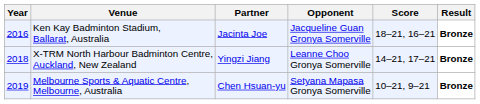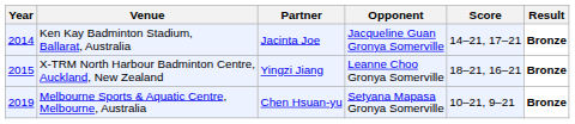Ken Kay Badminton Stadium, Ballarat, Australia | Year: 2016 -> 2014
Ken Kay Badminton Stadium, Ballarat, Australia | Score: 18–21, 16–21 -> 14–21, 17–21
X-TRM North Harbour Badminton Centre, Auckland, New Zealand | Year: 2018 -> 2015
X-TRM North Harbour Badminton Centre, Auckland, New Zealand | Score: 14–21, 17–21 -> 18–21, 16–21
